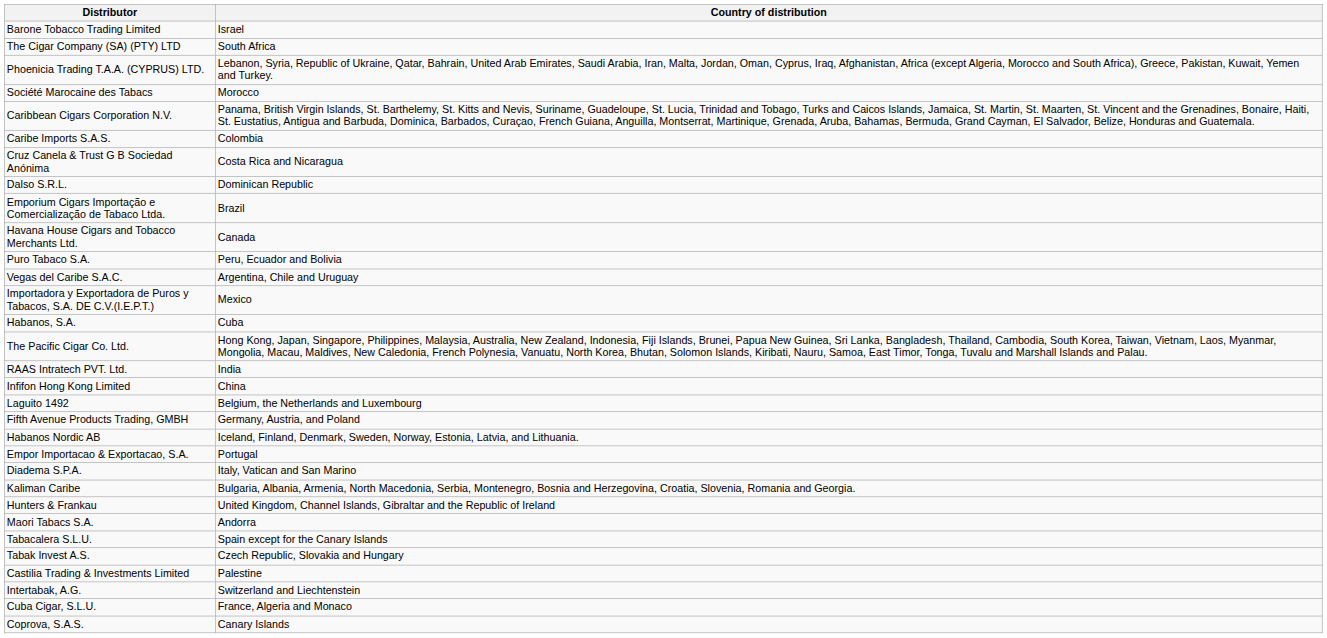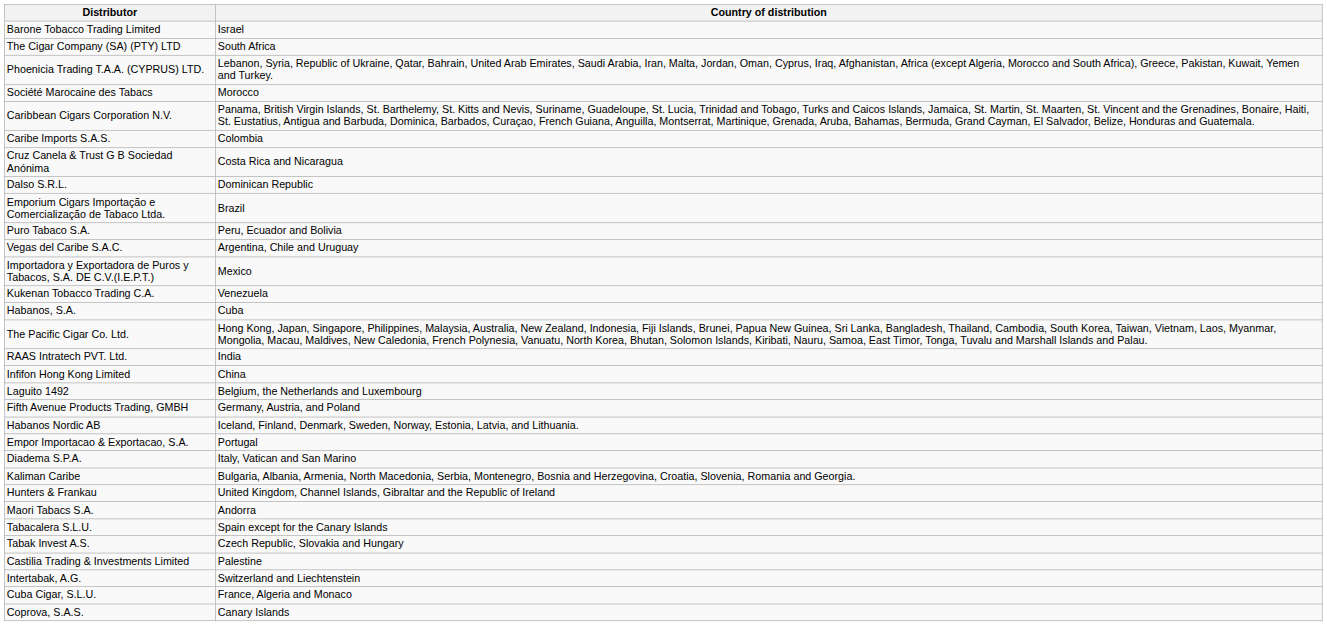- row: Havana House Cigars and Tobacco Merchants Ltd. | Canada
+ row: Kukenan Tobacco Trading C.A. | Venezuela
